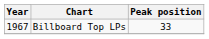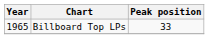Billboard Top LPs | Year: 1967 -> 1965
